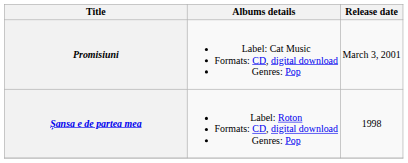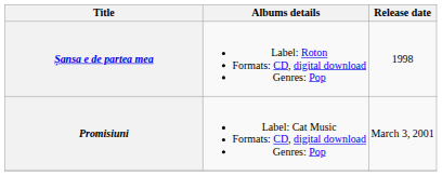rows swapped: Șansa e de partea mea <-> Promisiuni
